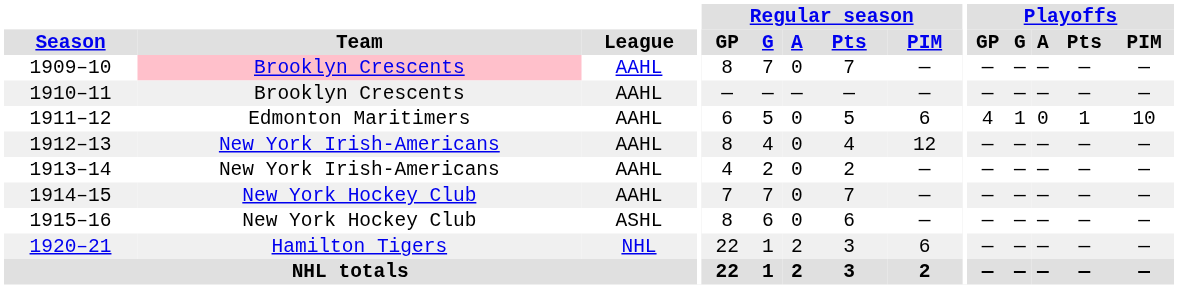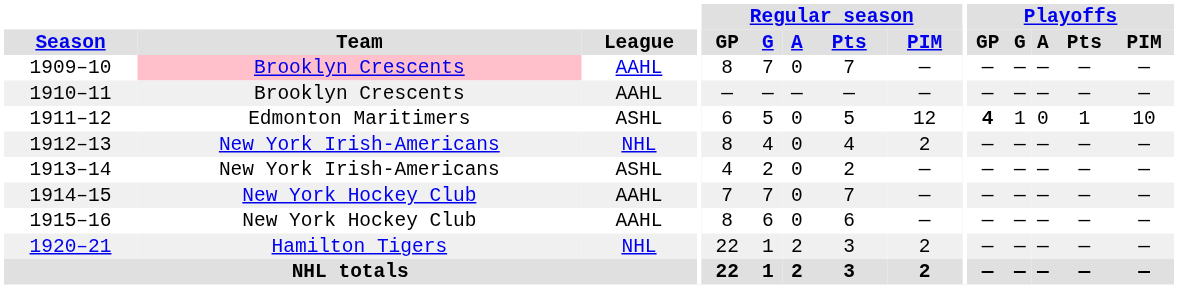1911–12 | League: AAHL -> ASHL
1911–12 | Regular season / PIM: 6 -> 12
1911–12 | Playoffs / GP: normal -> bold
1912–13 | League: AAHL -> NHL
1912–13 | Regular season / PIM: 12 -> 2
1913–14 | League: AAHL -> ASHL
1915–16 | League: ASHL -> AAHL
1920–21 | Regular season / PIM: 6 -> 2
